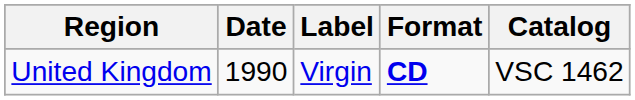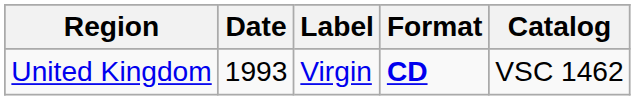United Kingdom | Date: 1990 -> 1993
